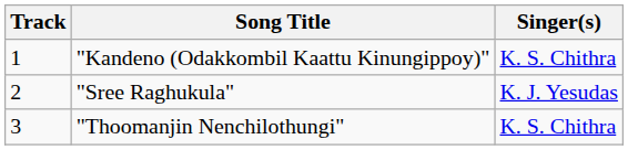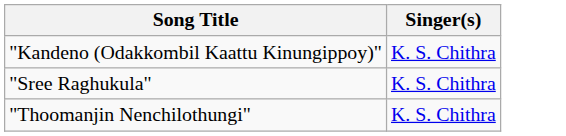- column: Track | 1 | 2 | 3
"Sree Raghukula" | Singer(s): K. J. Yesudas -> K. S. Chithra
